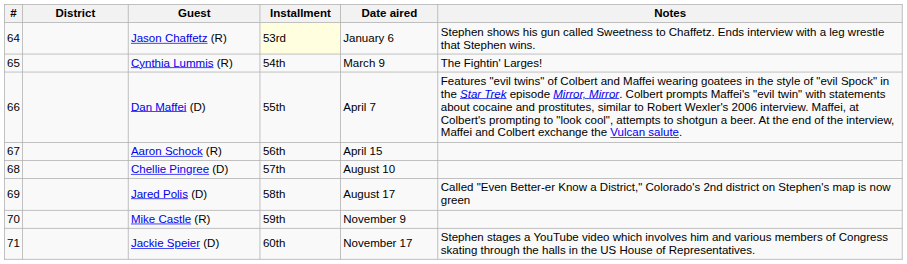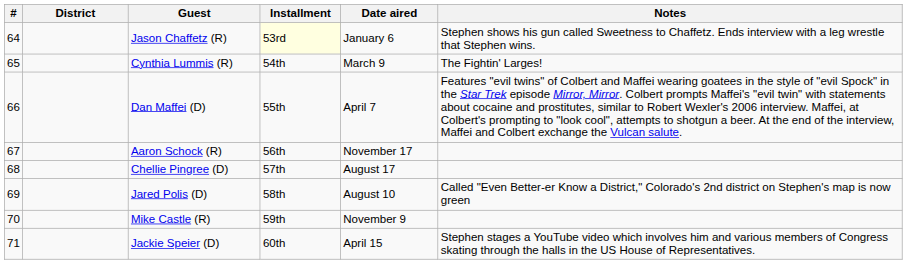Aaron Schock (R) | Date aired: April 15 -> November 17
Chellie Pingree (D) | Date aired: August 10 -> August 17
Jared Polis (D) | Date aired: August 17 -> August 10
Jackie Speier (D) | Date aired: November 17 -> April 15
